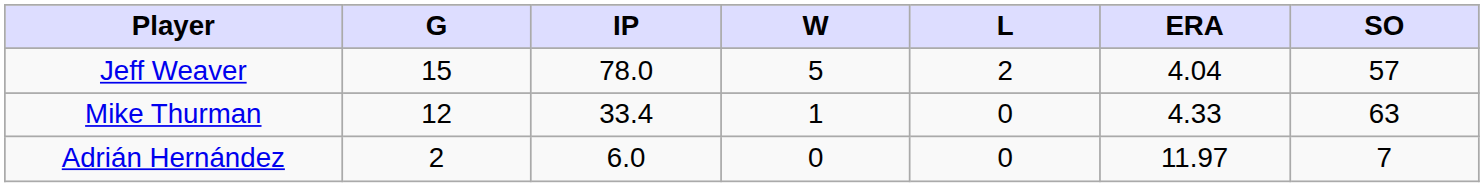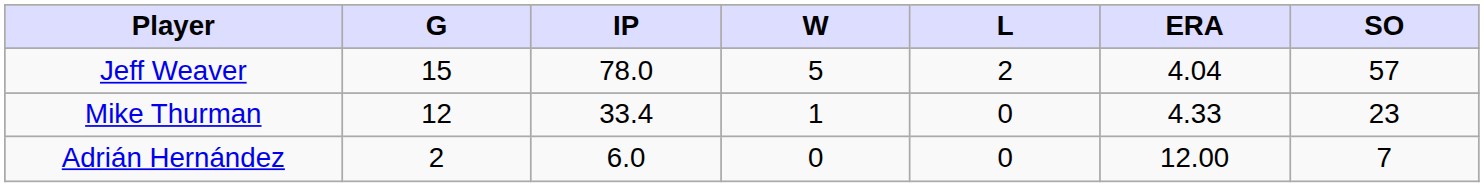Mike Thurman | SO: 63 -> 23
Adrián Hernández | ERA: 11.97 -> 12.00
